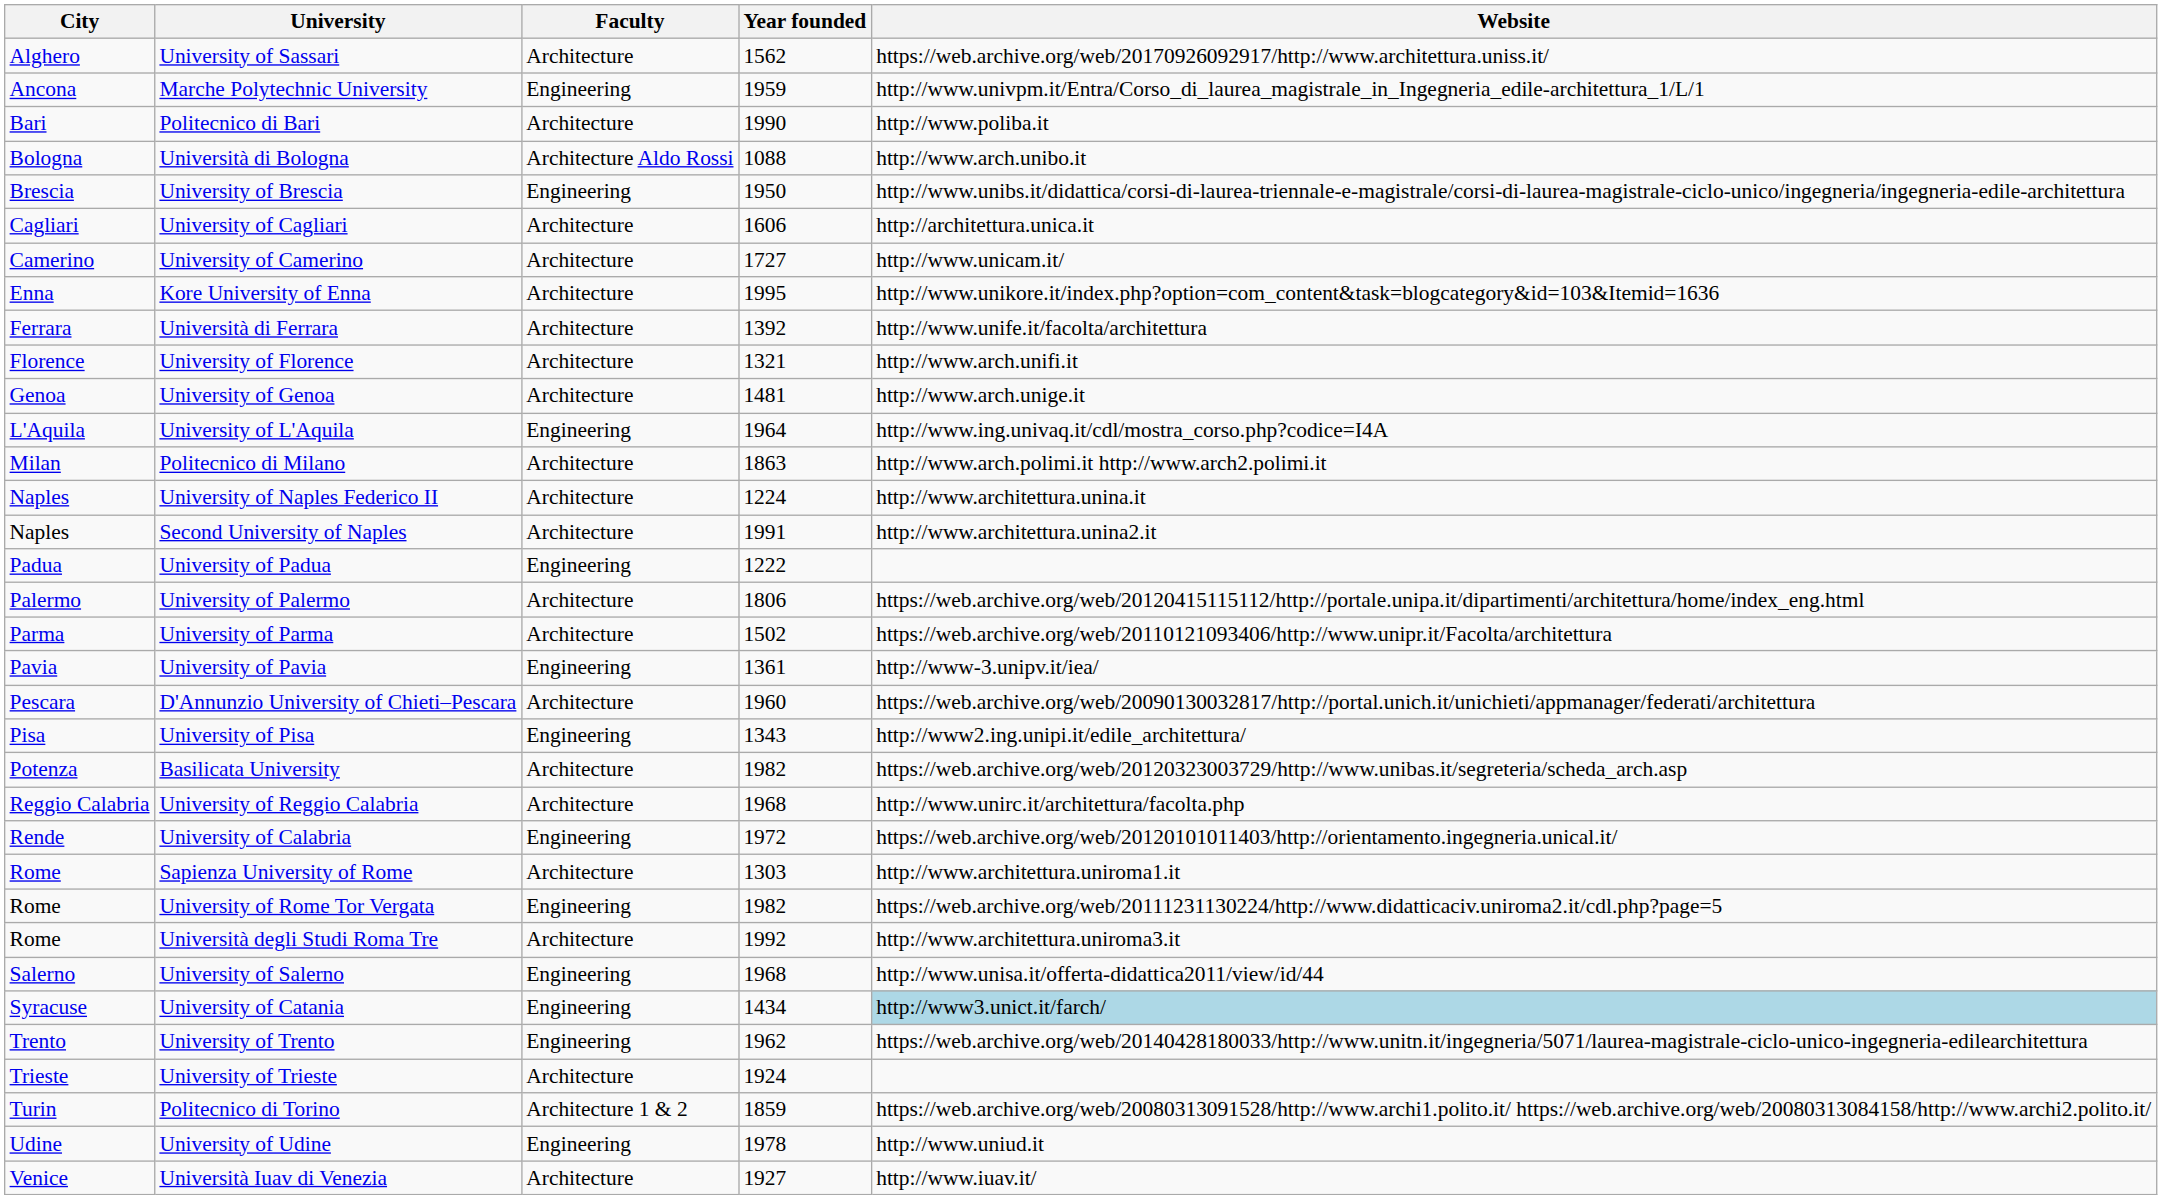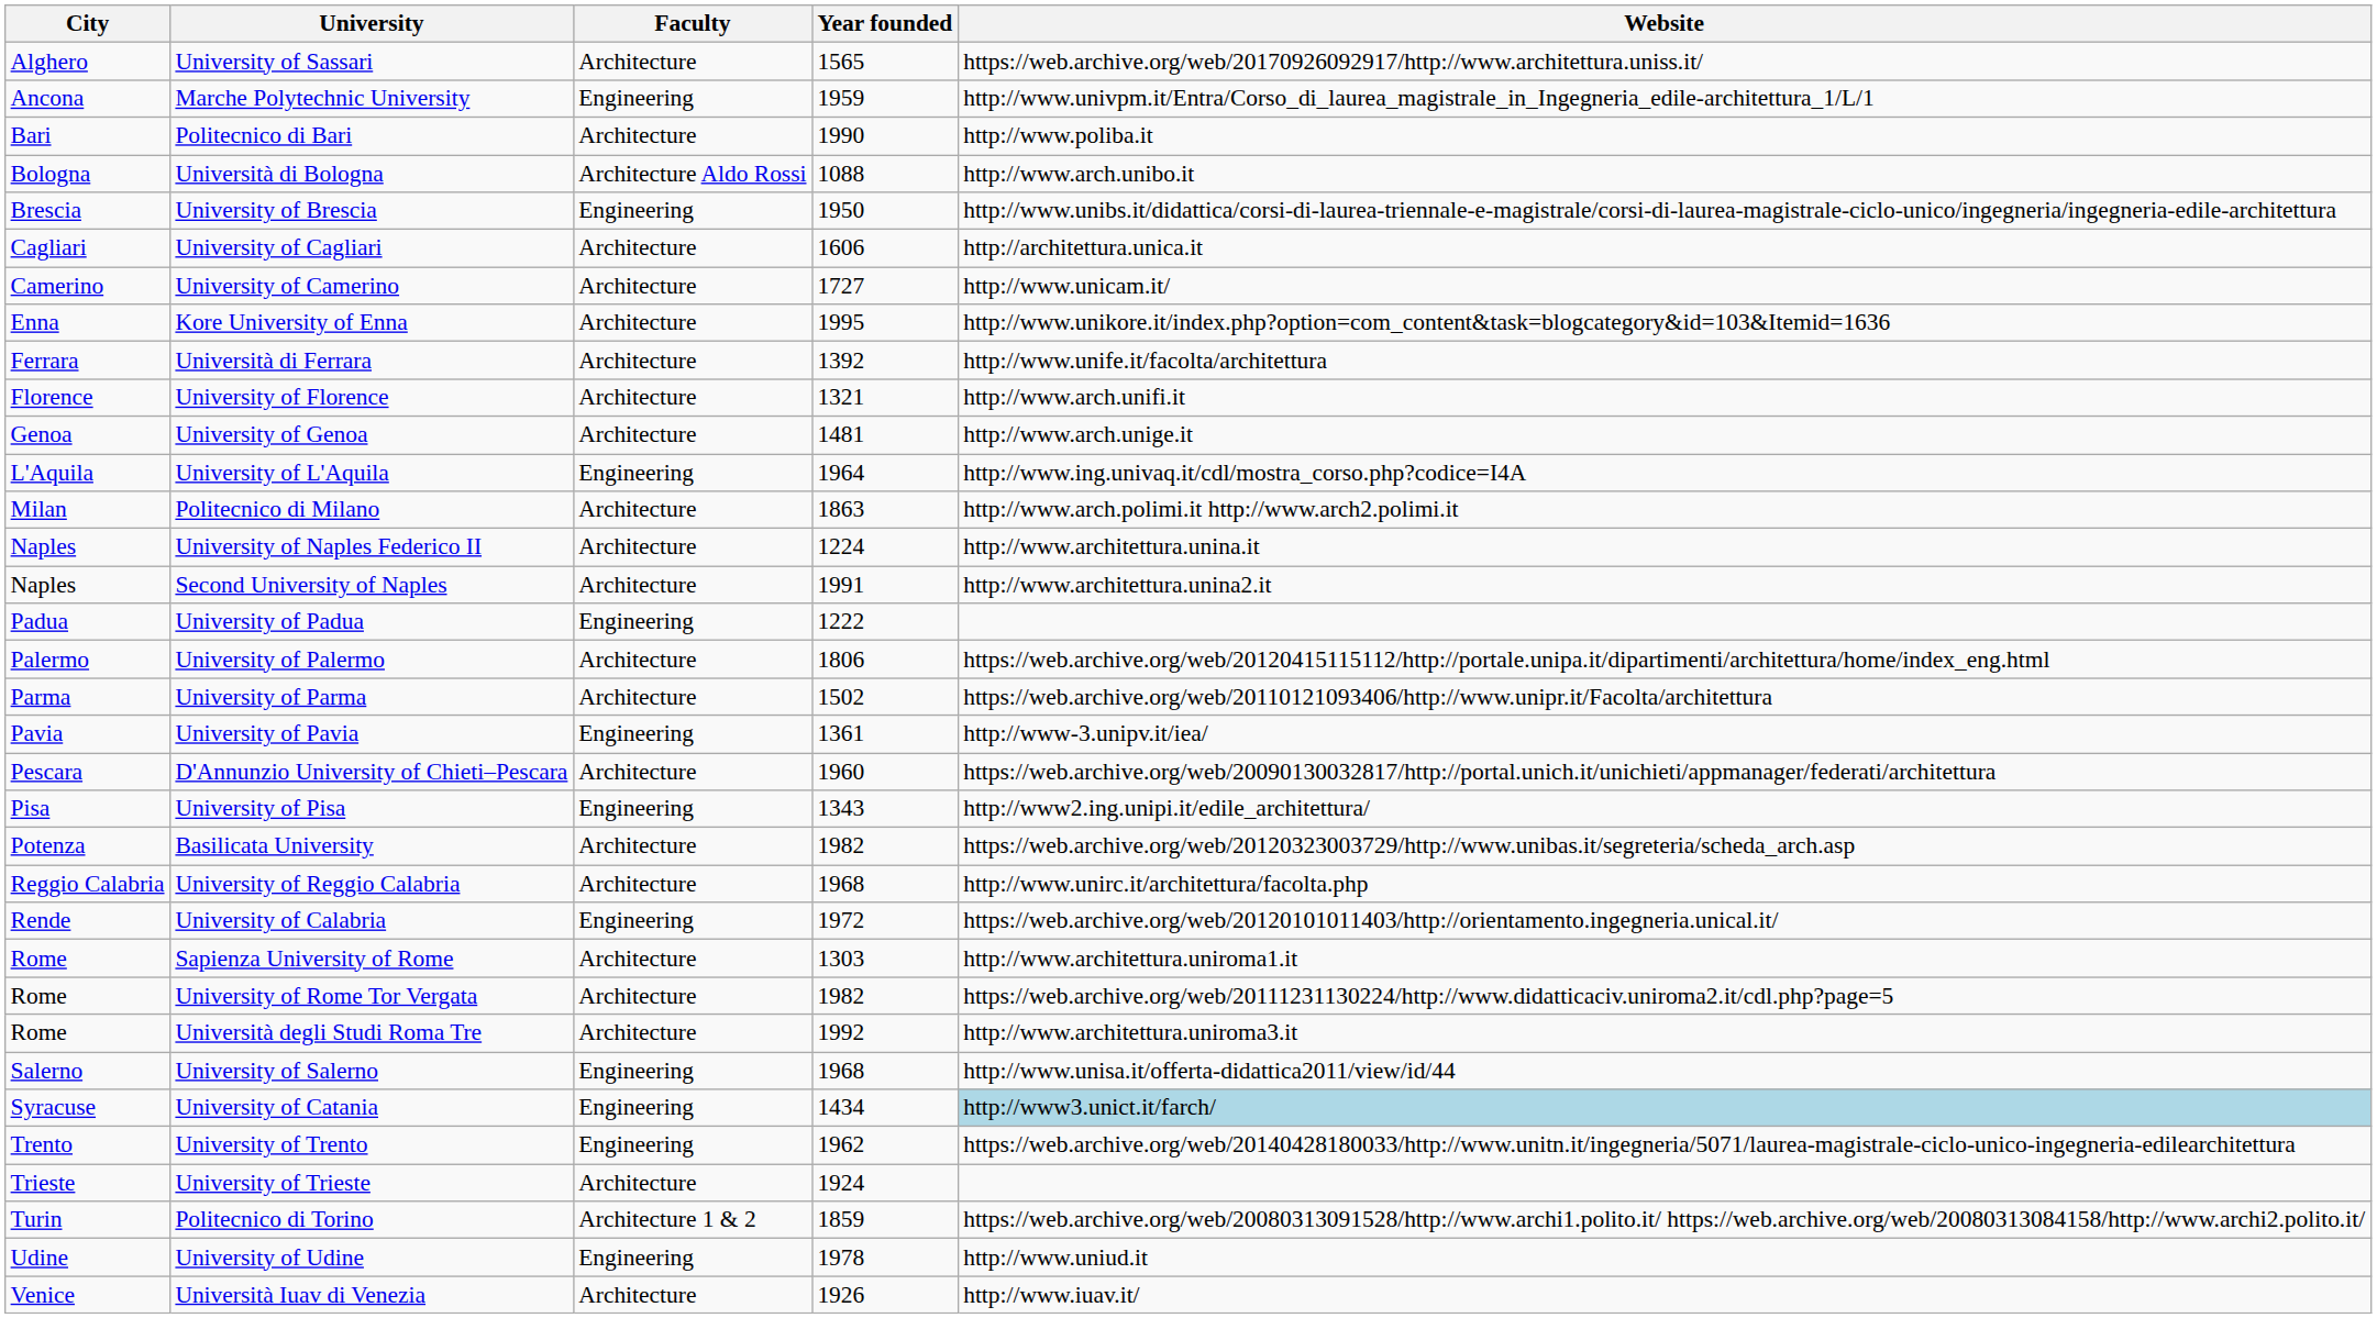University of Sassari | Year founded: 1562 -> 1565
University of Rome Tor Vergata | Faculty: Engineering -> Architecture
Università Iuav di Venezia | Year founded: 1927 -> 1926
